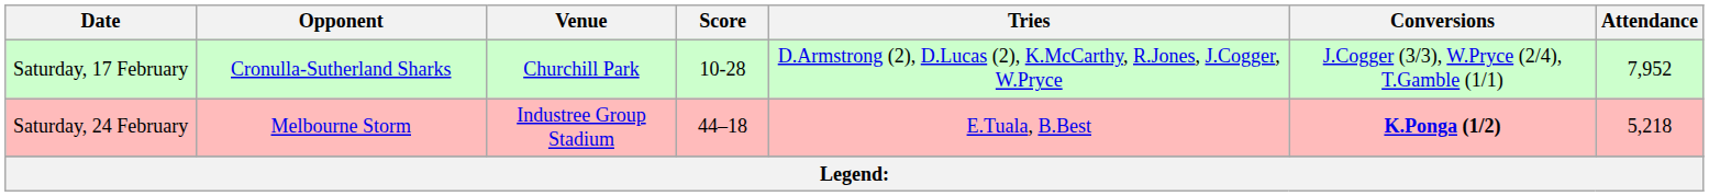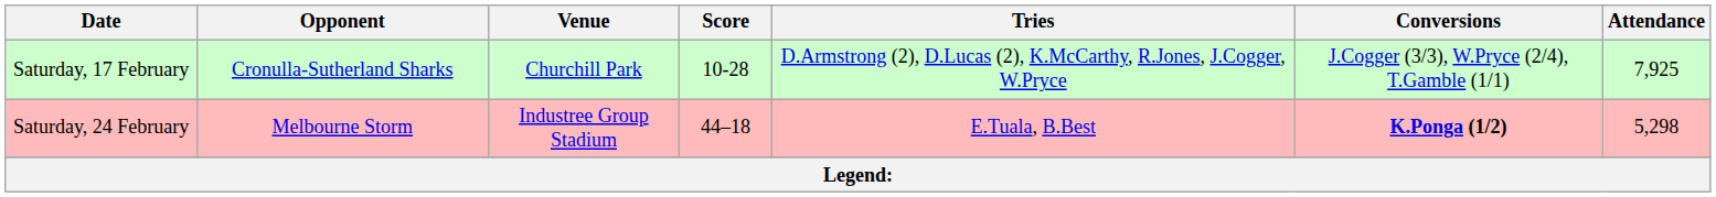Saturday, 17 February | Attendance: 7,952 -> 7,925
Saturday, 24 February | Attendance: 5,218 -> 5,298
